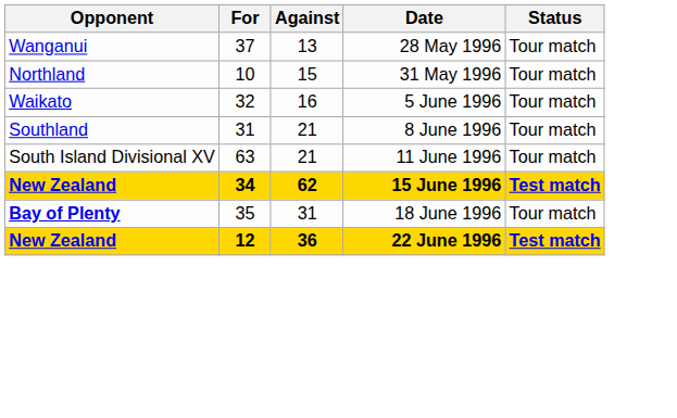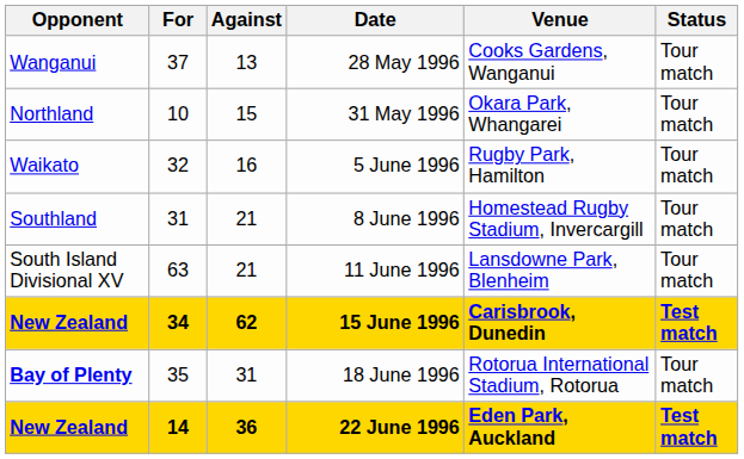+ column: Venue | Cooks Gardens, Wanganui | Okara Park, Whangarei | Rugby Park, Hamilton | Homestead Rugby Stadium, Invercargill | Lansdowne Park, Blenheim | Carisbrook, Dunedin | Rotorua International Stadium, Rotorua | Eden Park, Auckland
22 June 1996 | For: 12 -> 14
